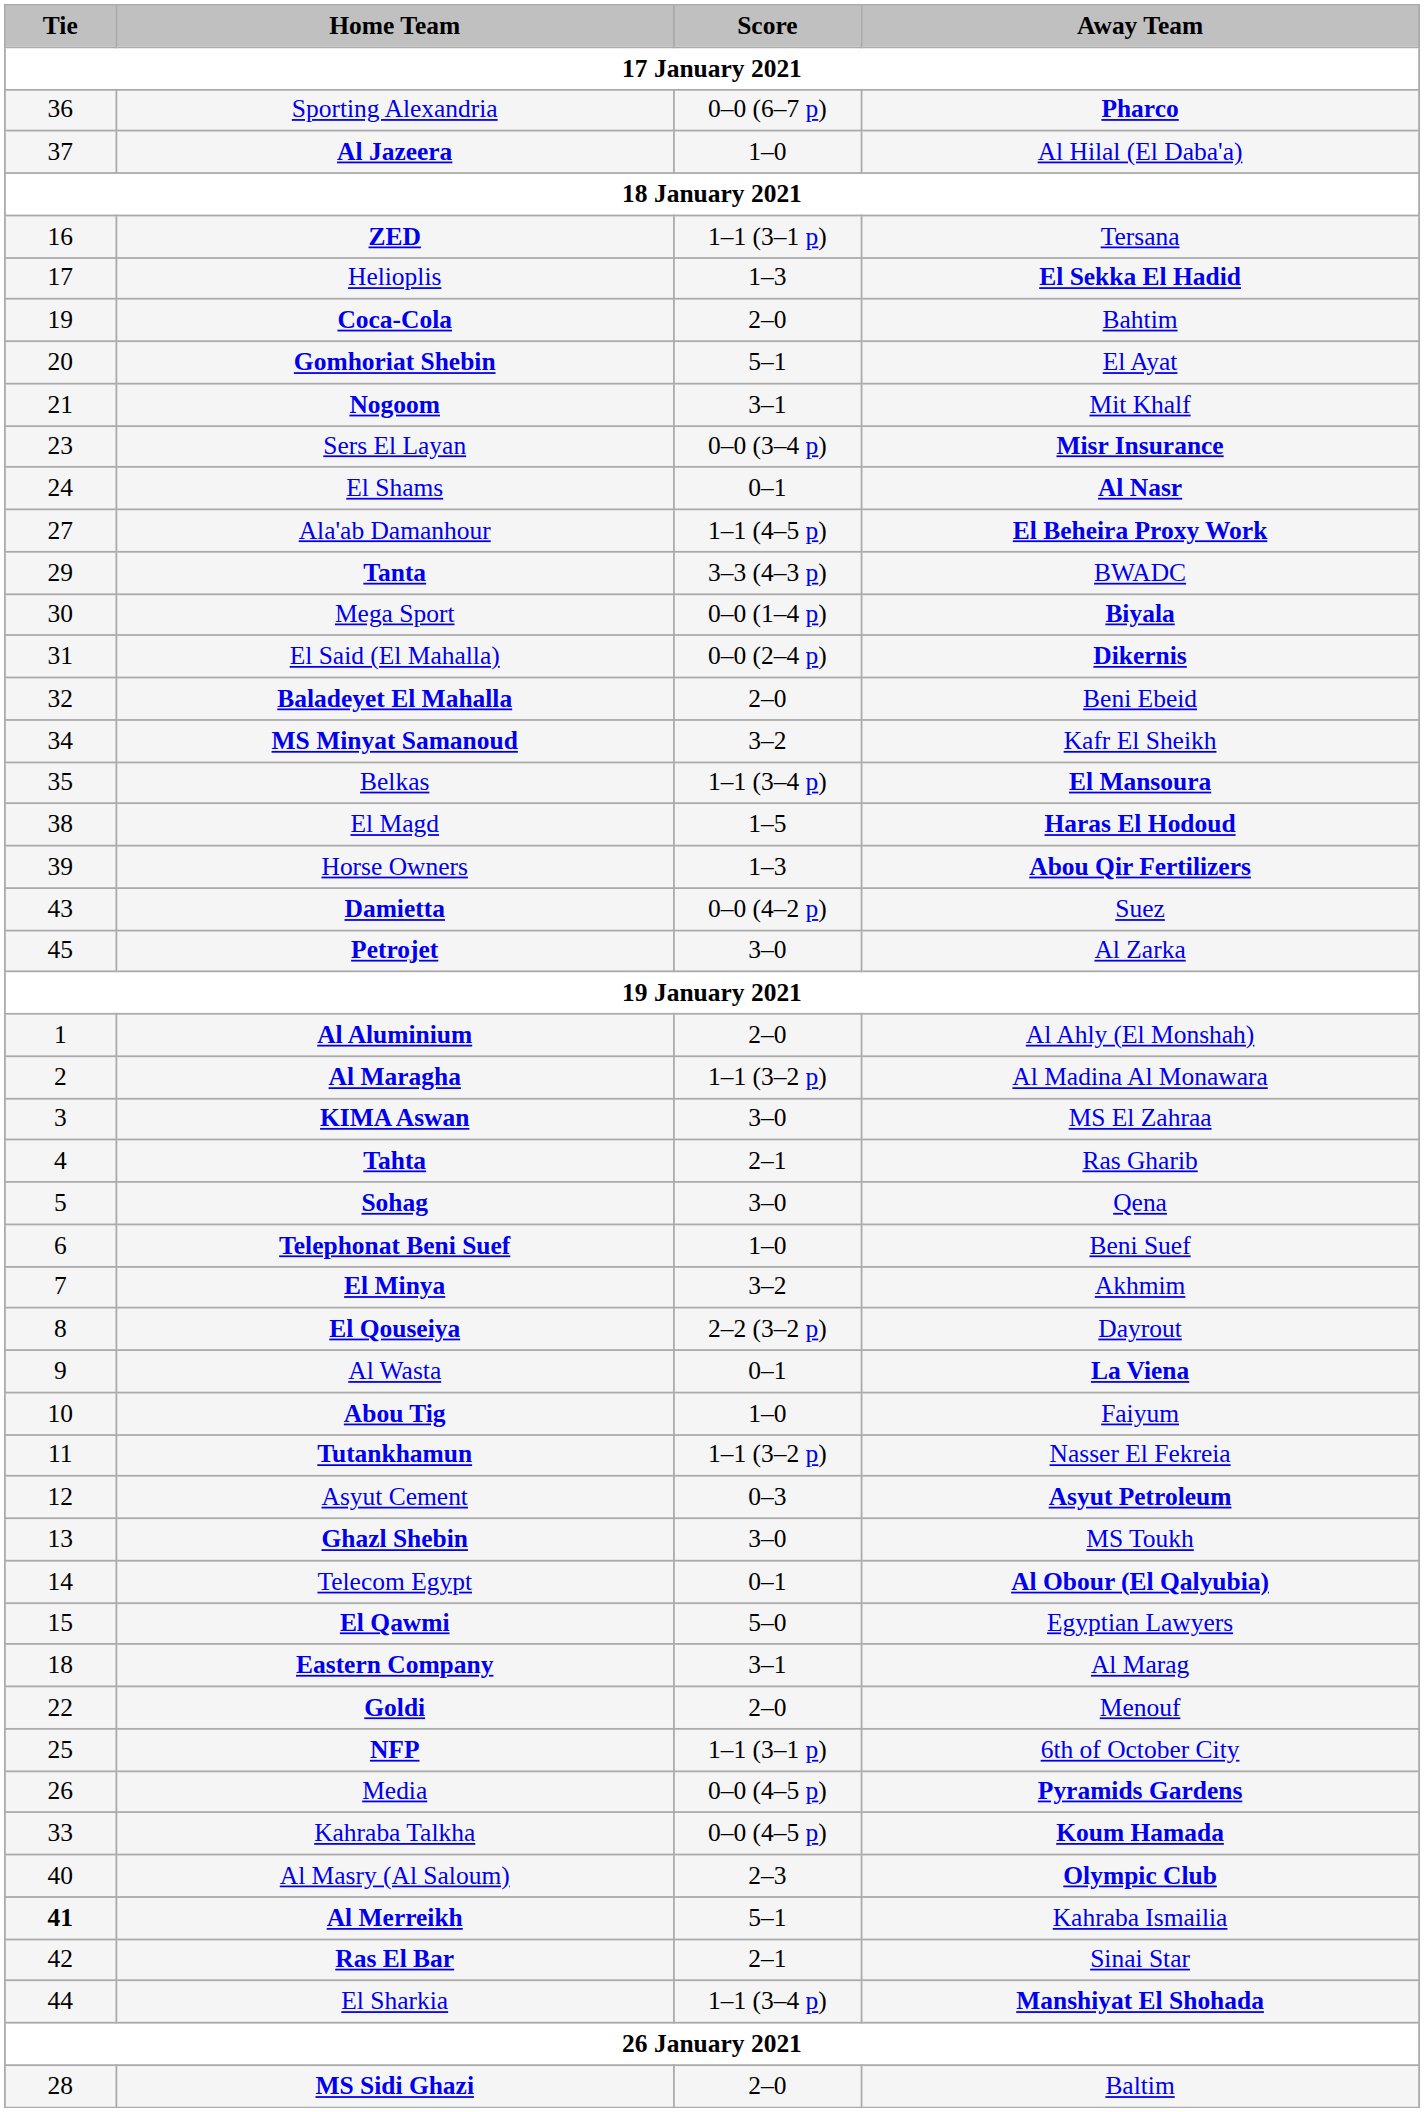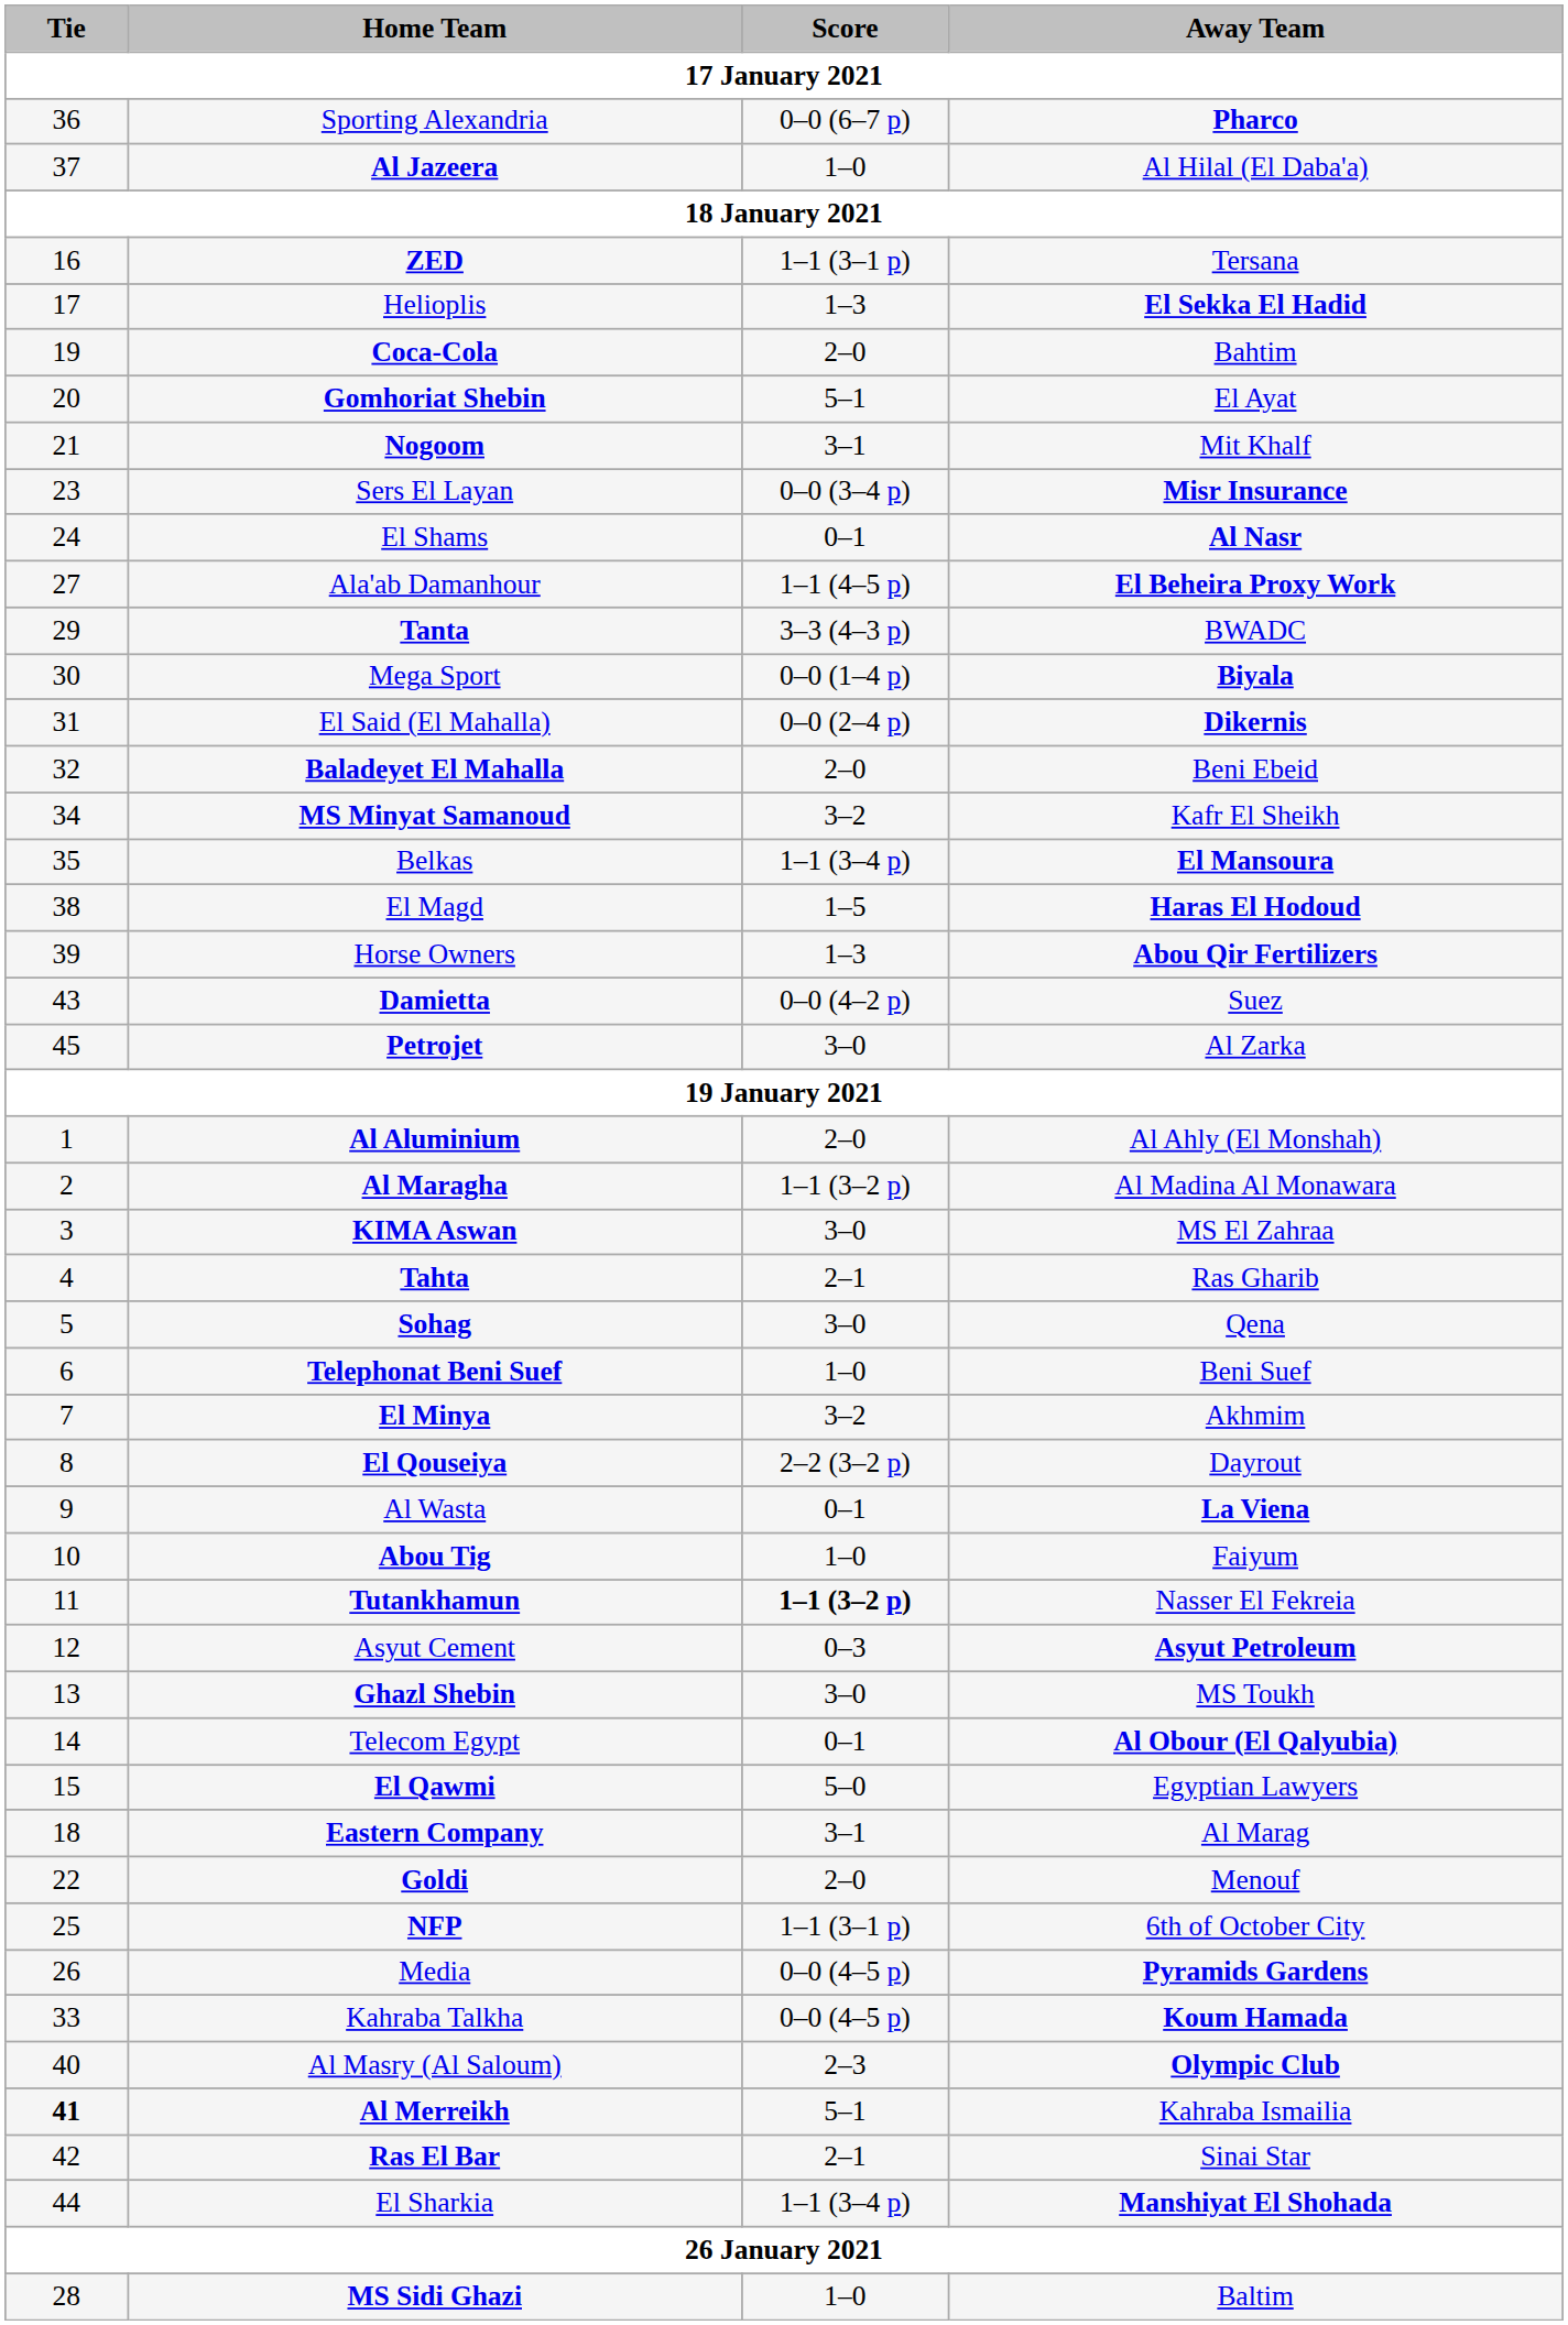Tutankhamun | Score: normal -> bold
MS Sidi Ghazi | Score: 2–0 -> 1–0
